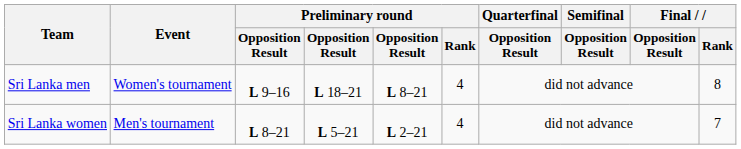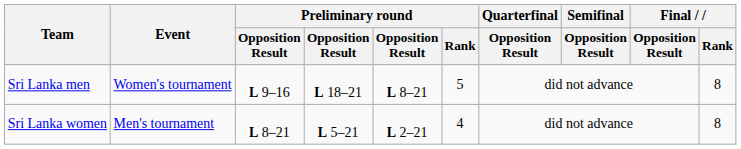Sri Lanka men | Preliminary round / Rank: 4 -> 5
Sri Lanka women | Final / Rank: 7 -> 8
